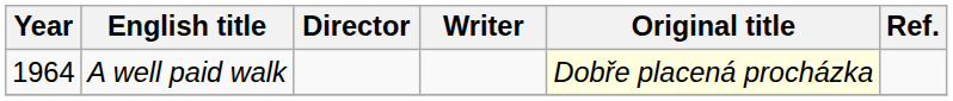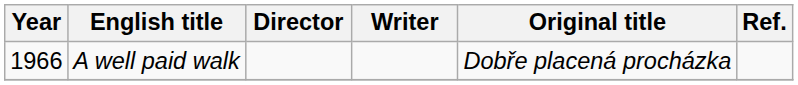A well paid walk | Year: 1964 -> 1966
A well paid walk | Original title: lightyellow background -> no background
